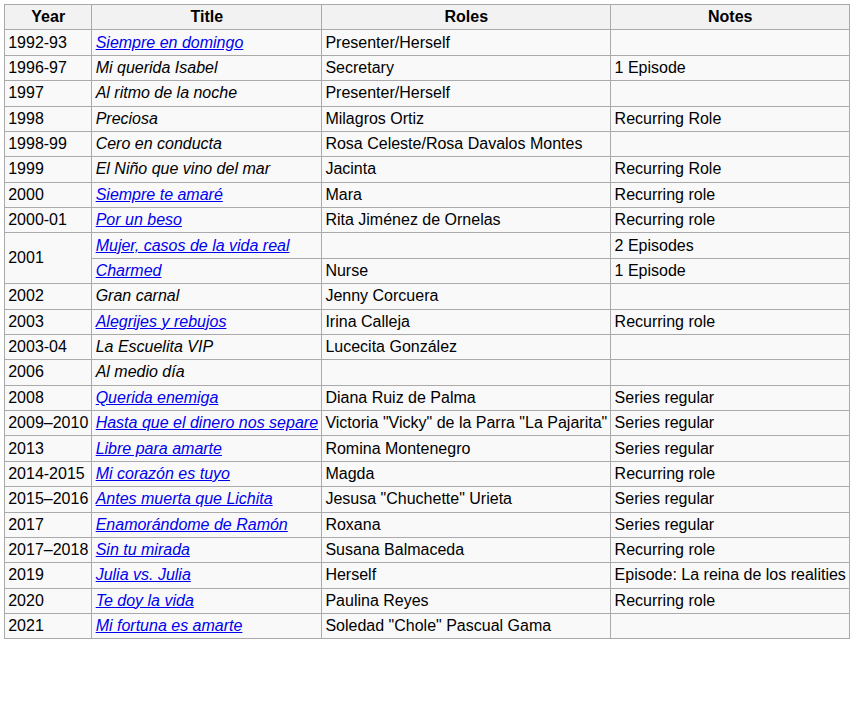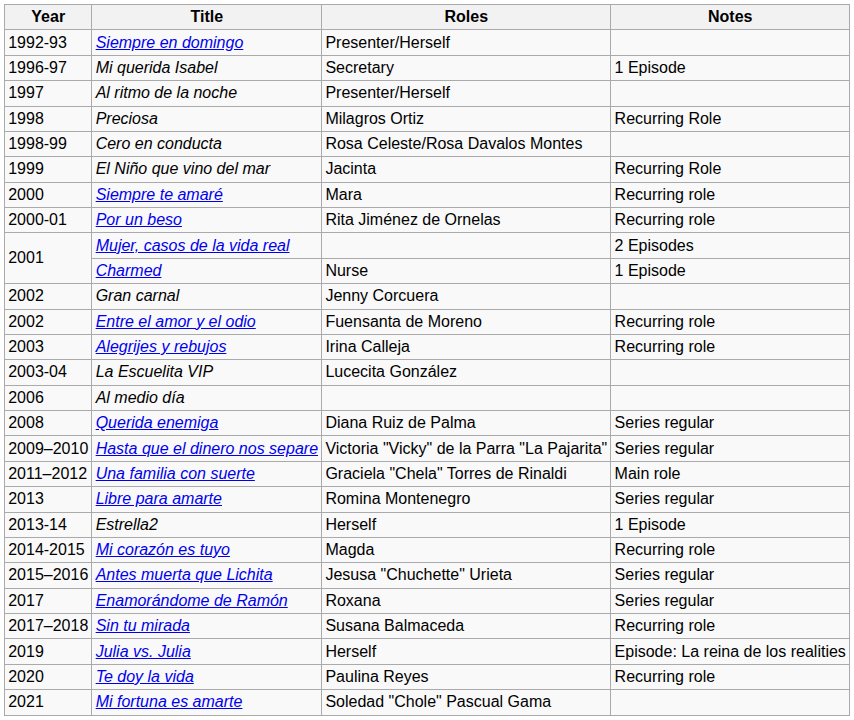+ row: 2002 | Entre el amor y el odio | Fuensanta de Moreno | Recurring role
+ row: 2011–2012 | Una familia con suerte | Graciela "Chela" Torres de Rinaldi | Main role
+ row: 2013-14 | Estrella2 | Herself | 1 Episode
